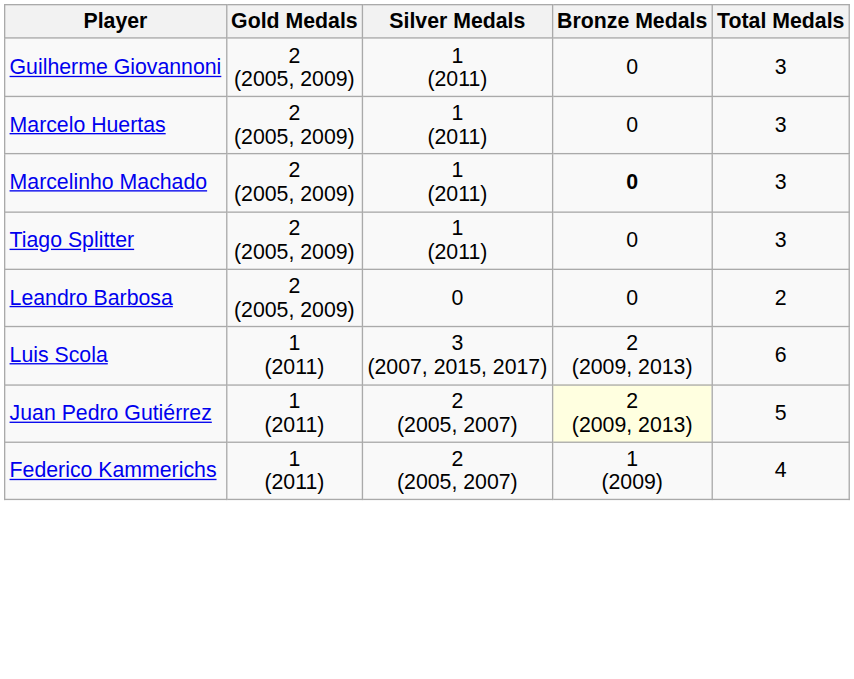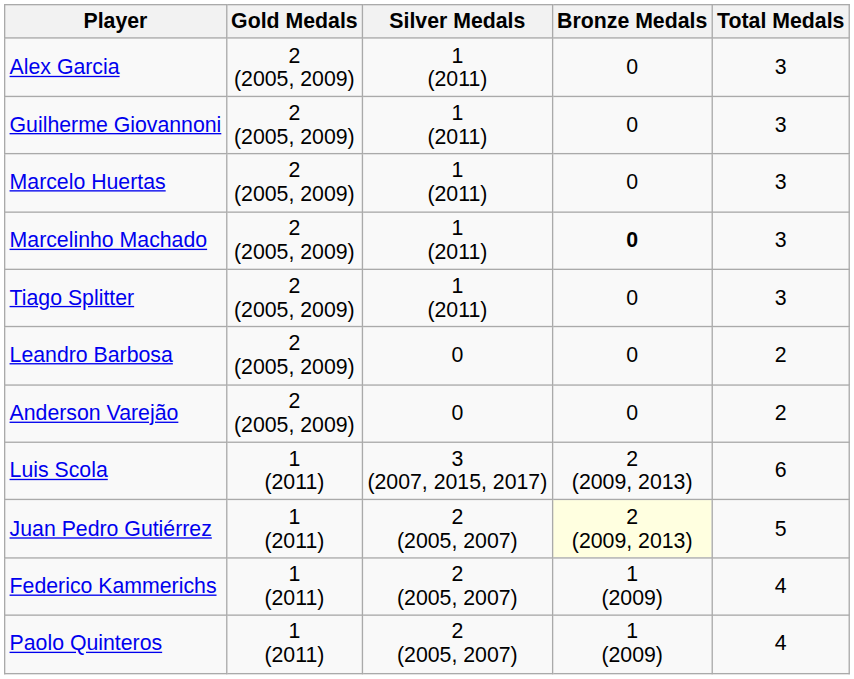+ row: Alex Garcia | 2 (2005, 2009) | 1 (2011) | 0 | 3
+ row: Anderson Varejão | 2 (2005, 2009) | 0 | 0 | 2
+ row: Paolo Quinteros | 1 (2011) | 2 (2005, 2007) | 1 (2009) | 4
